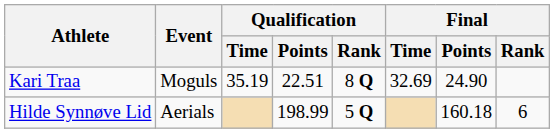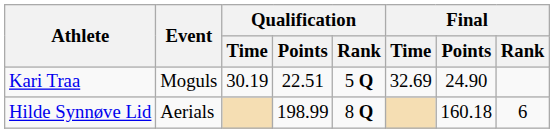Kari Traa | Qualification / Time: 35.19 -> 30.19
Kari Traa | Qualification / Rank: 8 Q -> 5 Q
Hilde Synnøve Lid | Qualification / Rank: 5 Q -> 8 Q
